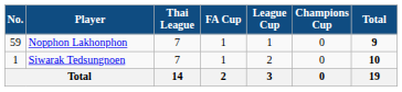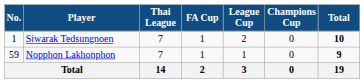rows swapped: Siwarak Tedsungnoen <-> Nopphon Lakhonphon
